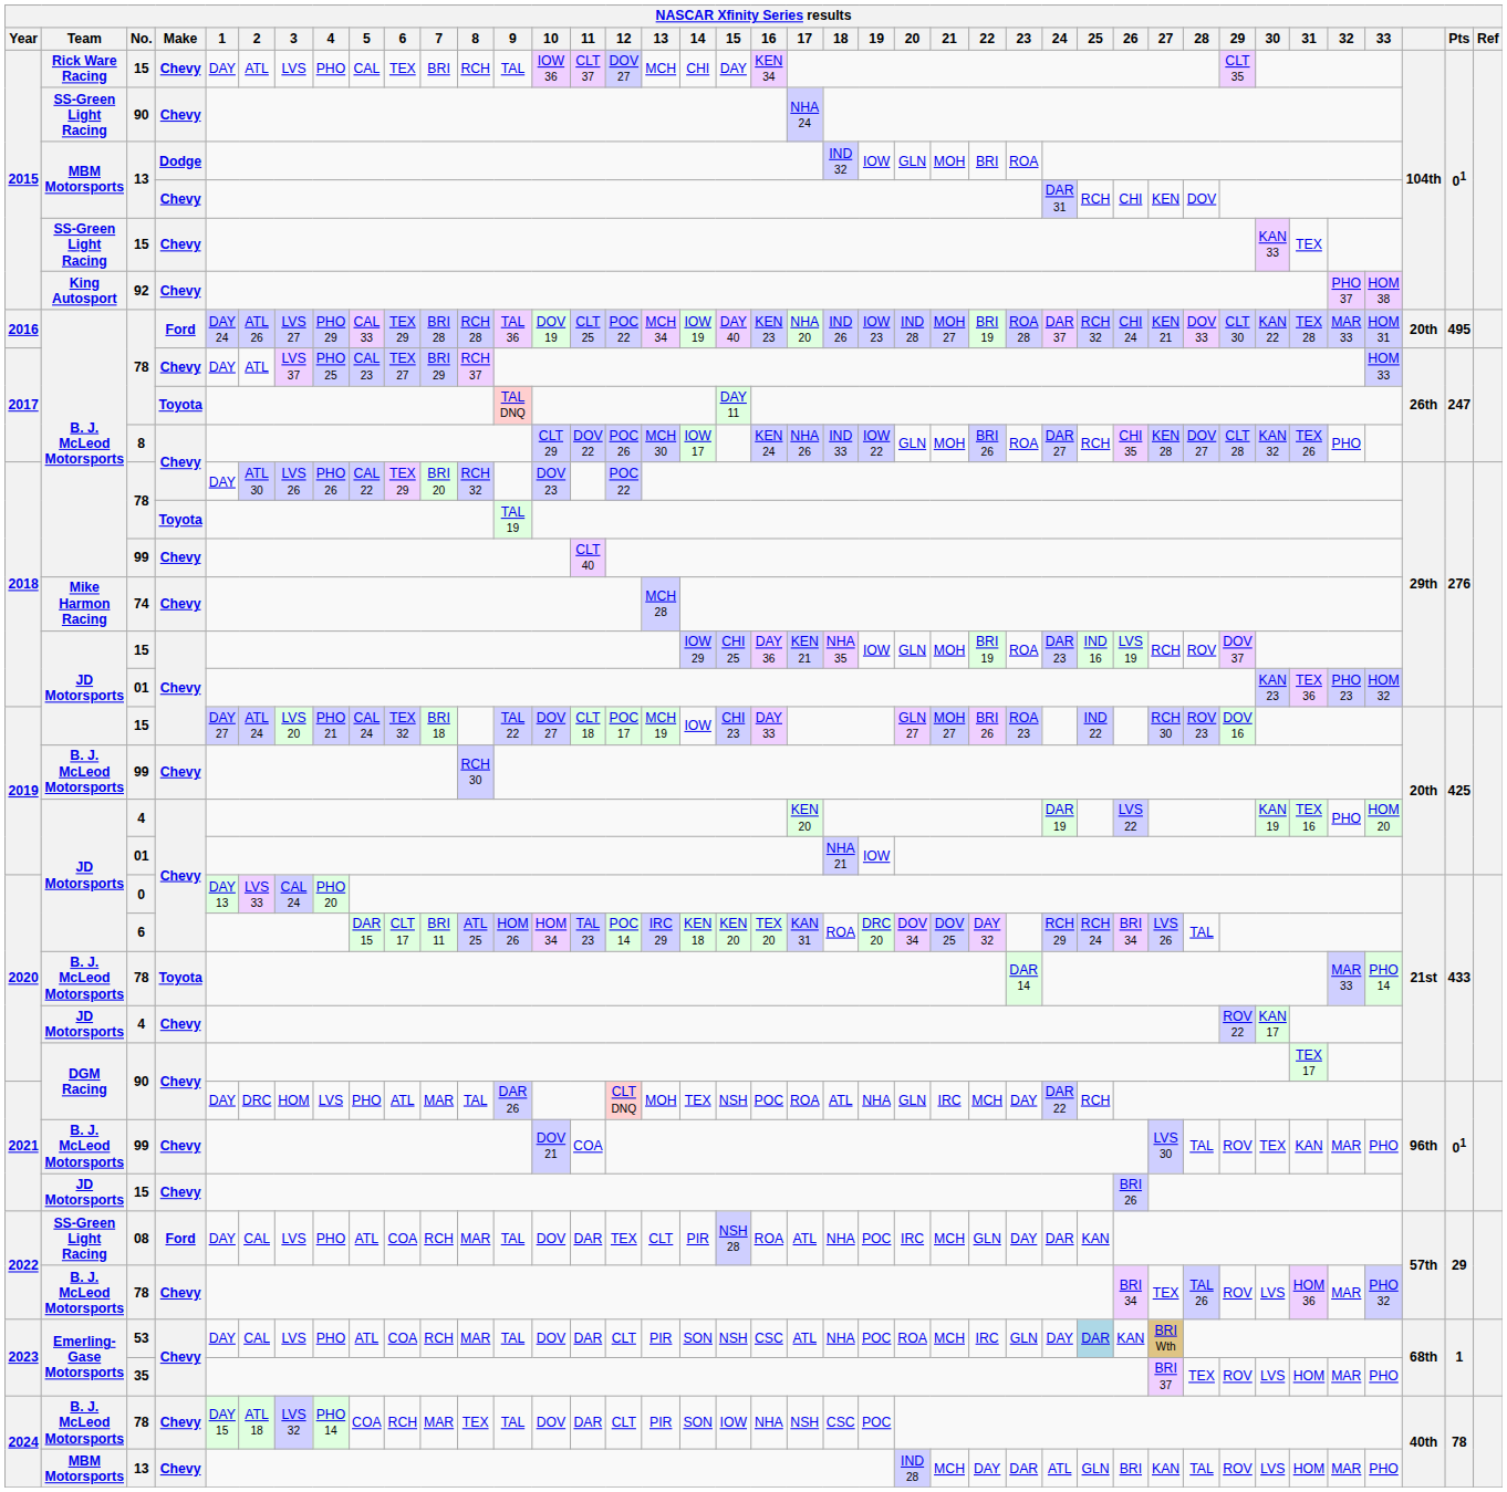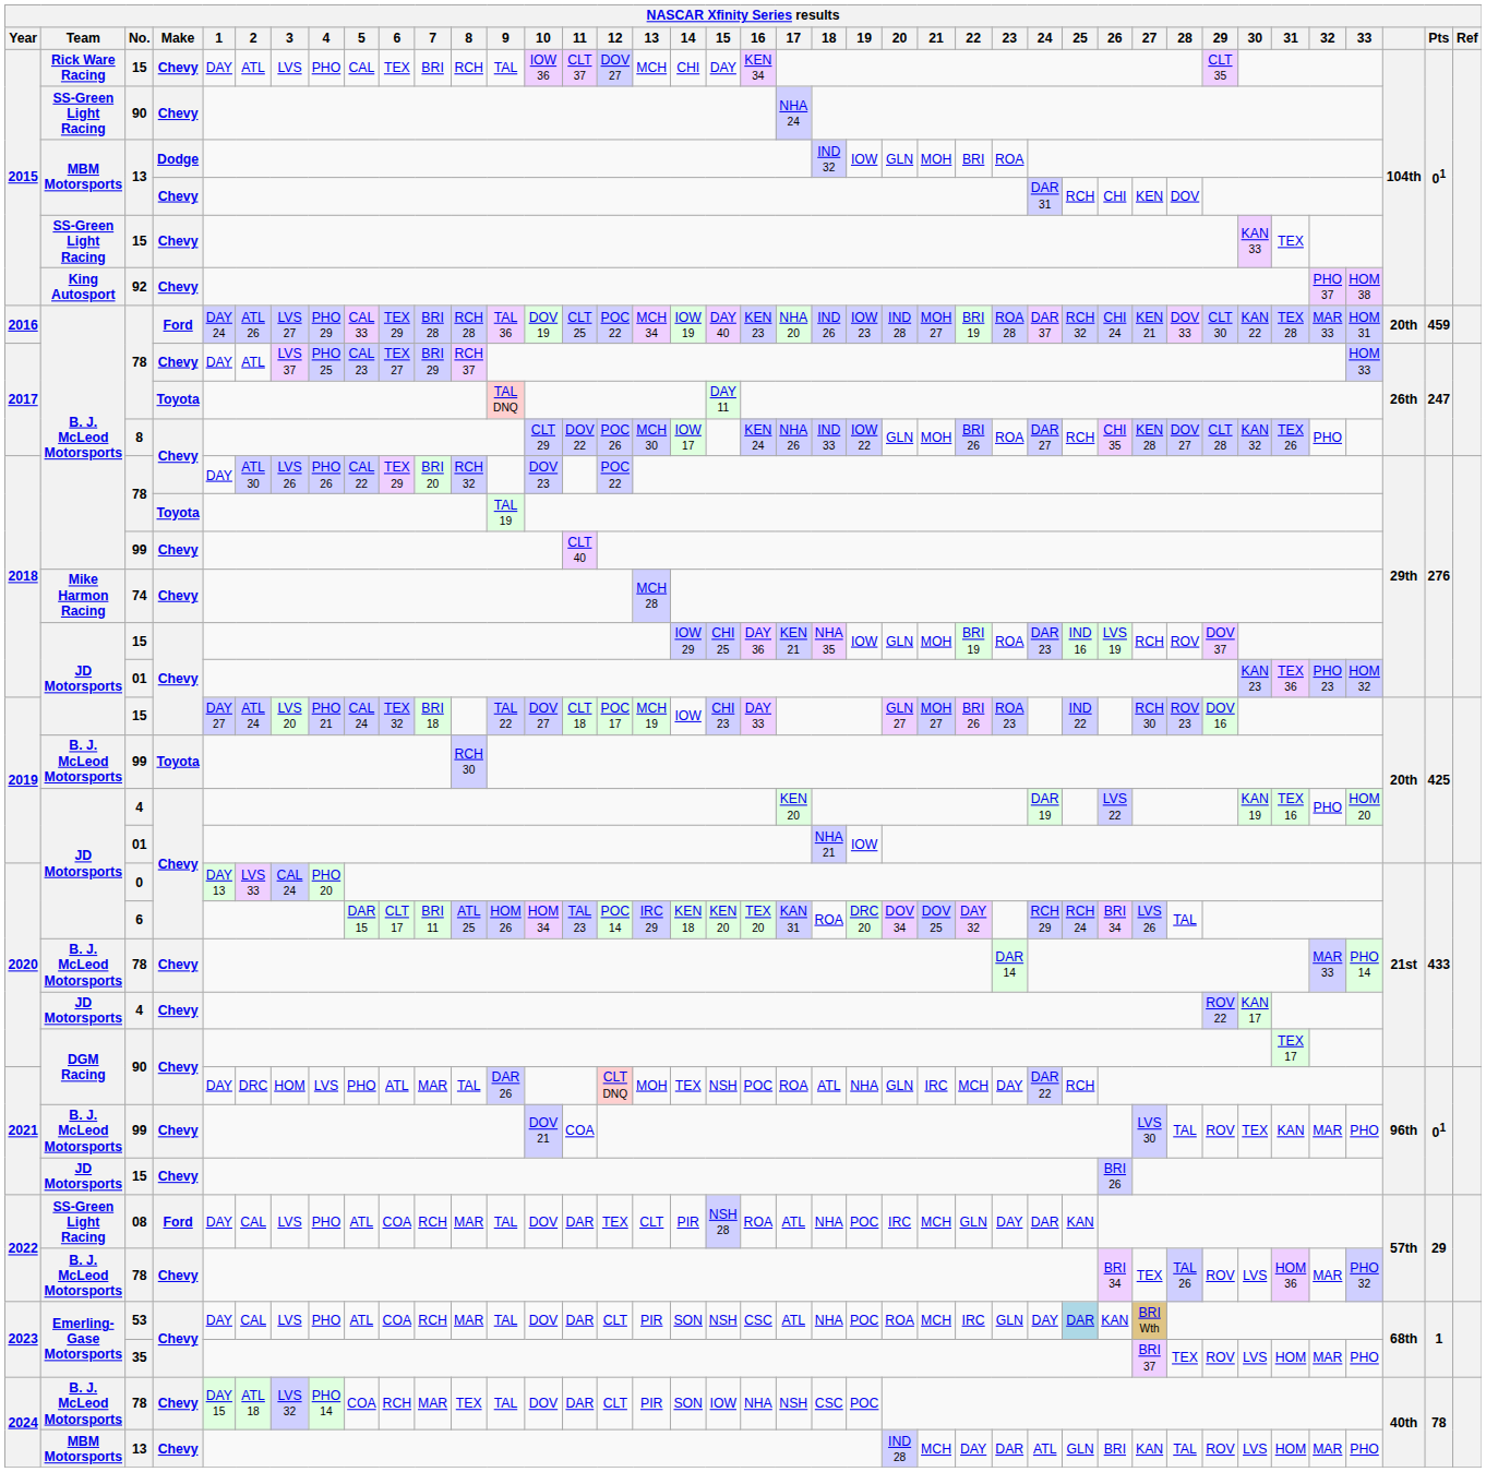2016 / 78 | Pts: 495 -> 459
2019 / 99 | Make: Chevy -> Toyota
2020 / 78 | Make: Toyota -> Chevy
